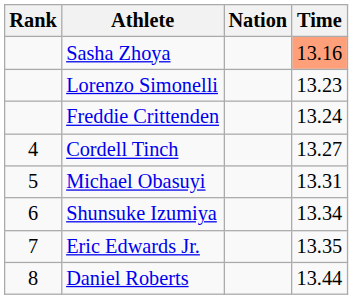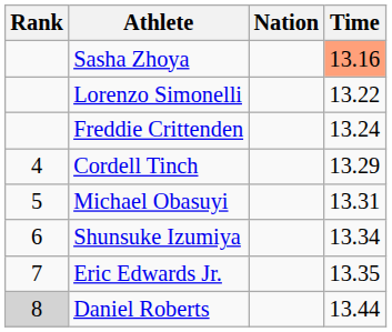Lorenzo Simonelli | Time: 13.23 -> 13.22
Cordell Tinch | Time: 13.27 -> 13.29
Daniel Roberts | Rank: no background -> lightgrey background
